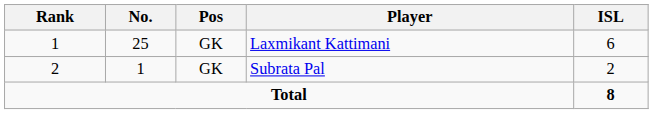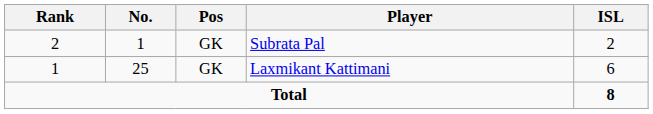rows swapped: Laxmikant Kattimani <-> Subrata Pal
